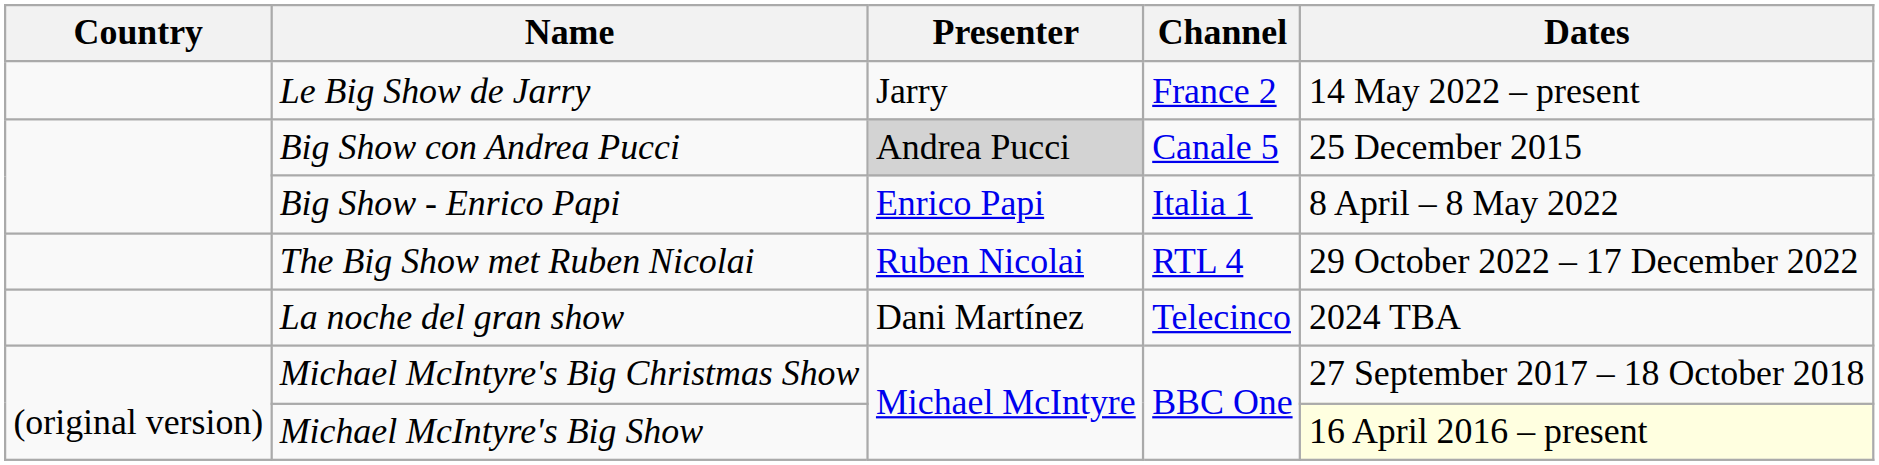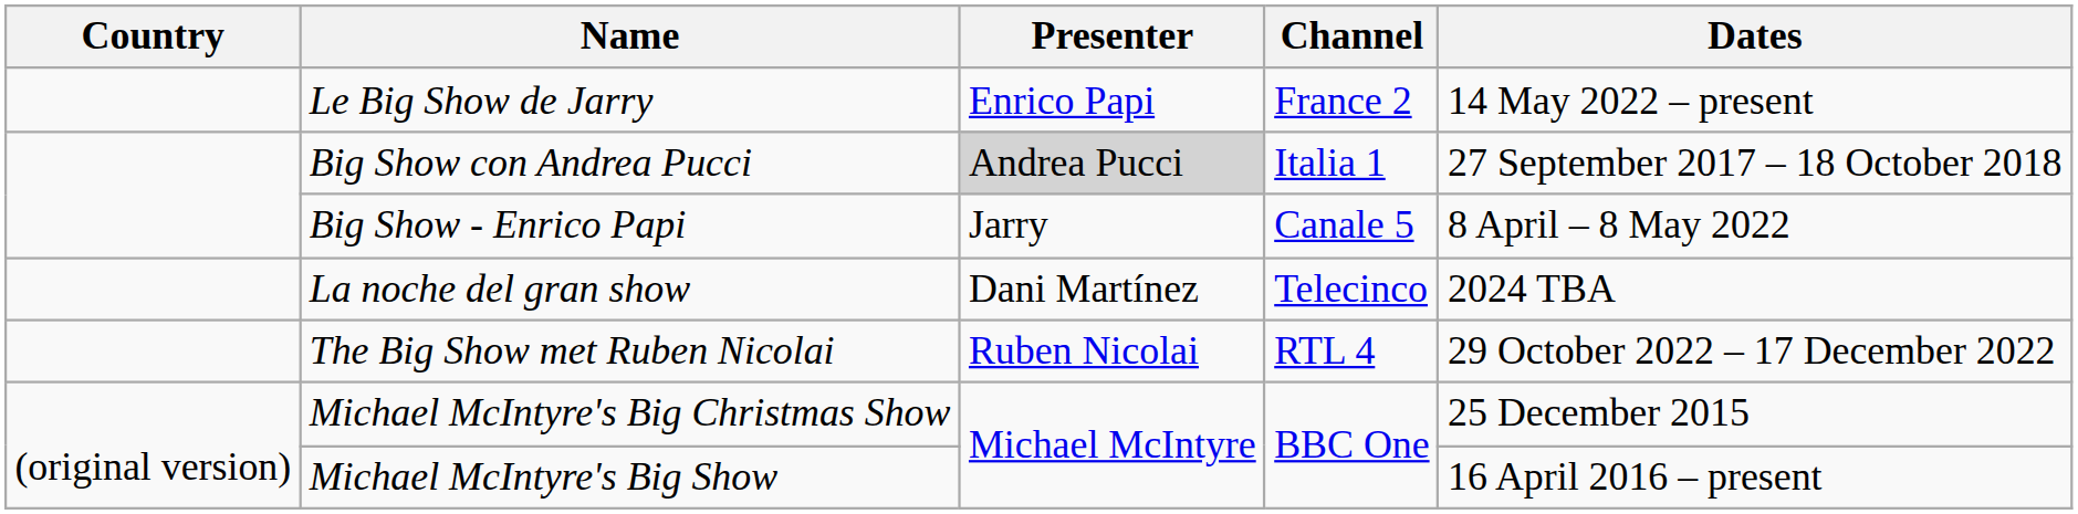Le Big Show de Jarry | Presenter: Jarry -> Enrico Papi
Big Show con Andrea Pucci | Channel: Canale 5 -> Italia 1
Big Show con Andrea Pucci | Dates: 25 December 2015 -> 27 September 2017 – 18 October 2018
Big Show - Enrico Papi | Presenter: Enrico Papi -> Jarry
Big Show - Enrico Papi | Channel: Italia 1 -> Canale 5
rows swapped: The Big Show met Ruben Nicolai <-> La noche del gran show
Michael McIntyre's Big Christmas Show | Dates: 27 September 2017 – 18 October 2018 -> 25 December 2015
Michael McIntyre's Big Show | Dates: lightyellow background -> no background
